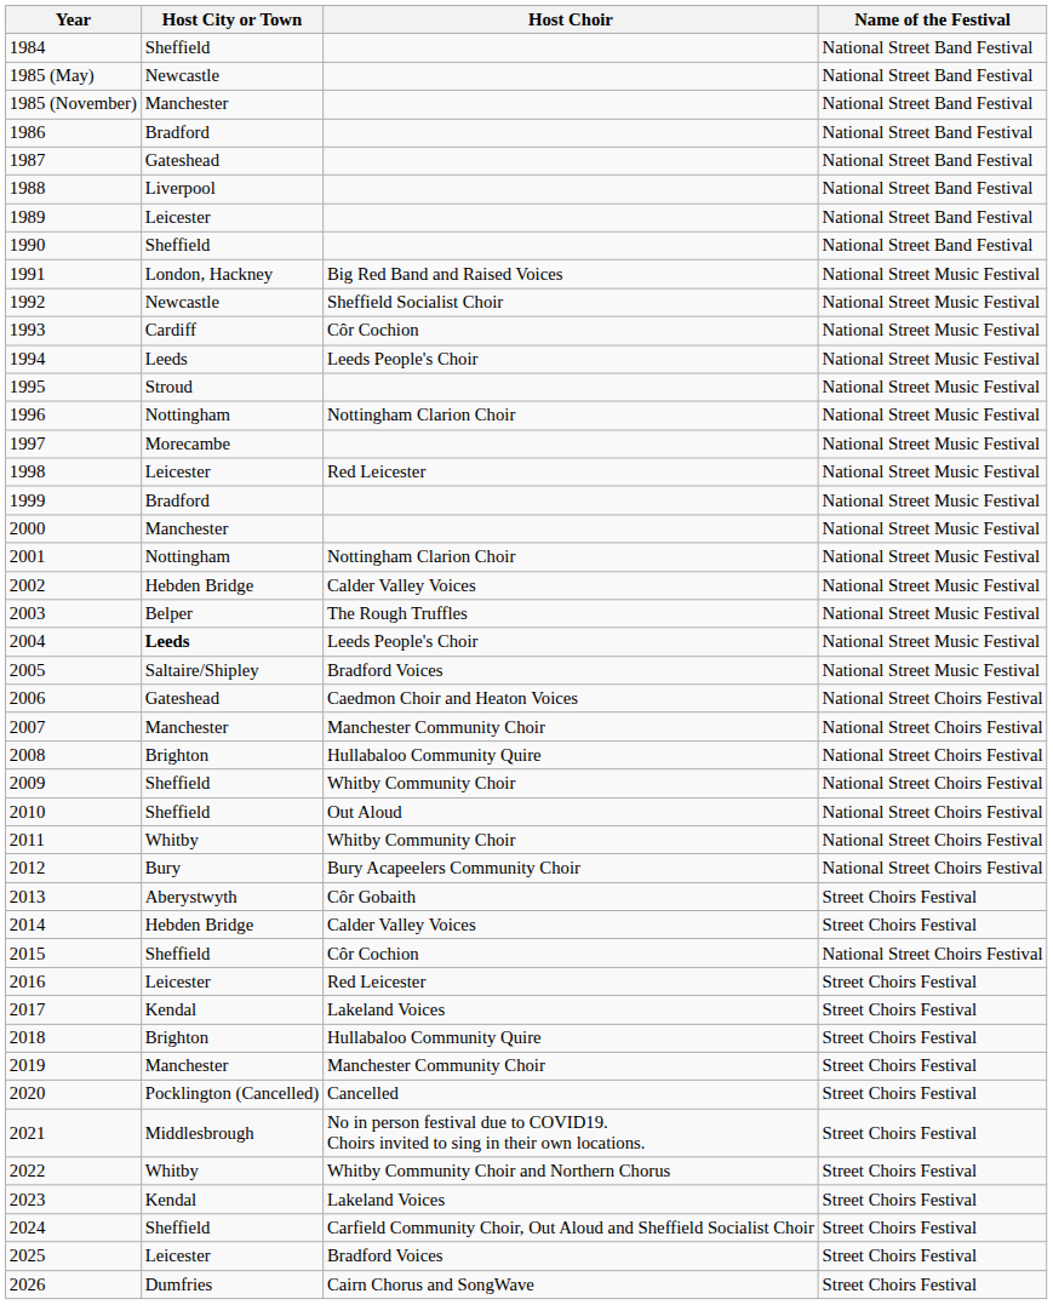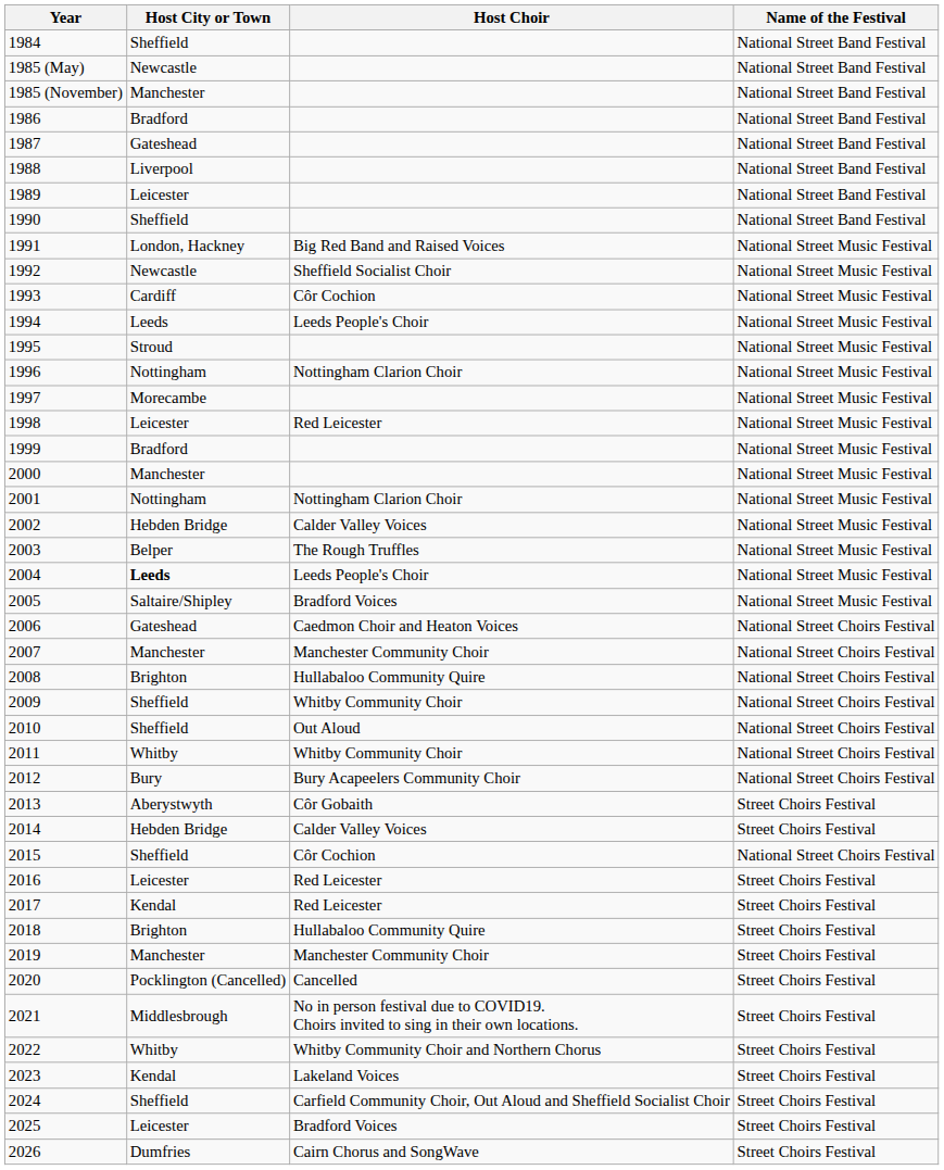2017 | Host Choir: Lakeland Voices -> Red Leicester
